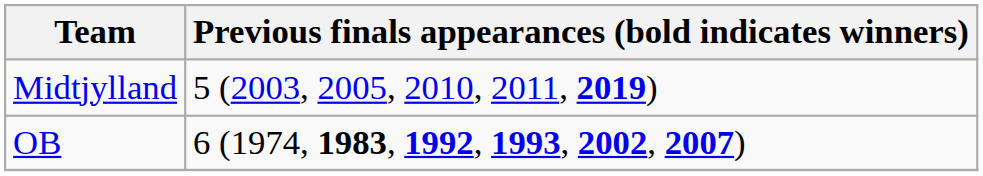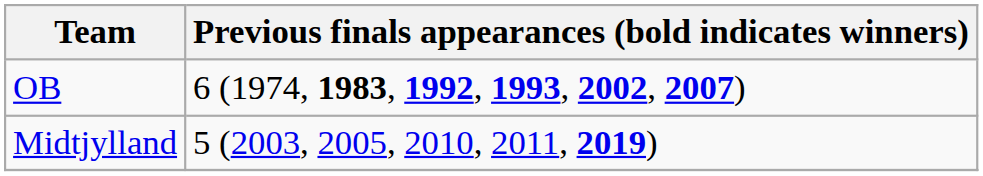rows swapped: OB <-> Midtjylland
